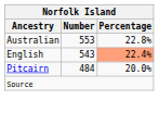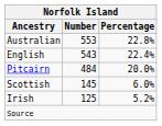English | Percentage: lightsalmon background -> no background
+ row: Scottish | 145 | 6.0%
+ row: Irish | 125 | 5.2%
